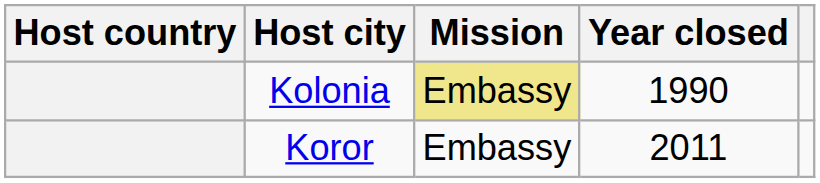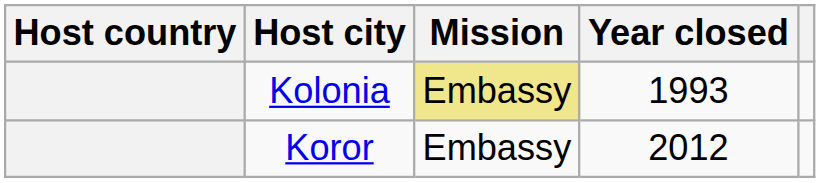Kolonia | Year closed: 1990 -> 1993
Koror | Year closed: 2011 -> 2012
